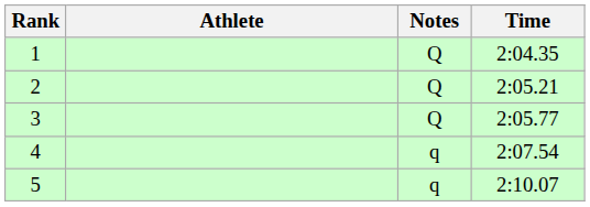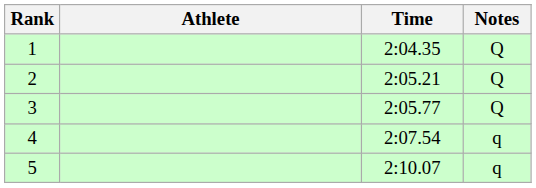columns swapped: Time <-> Notes
